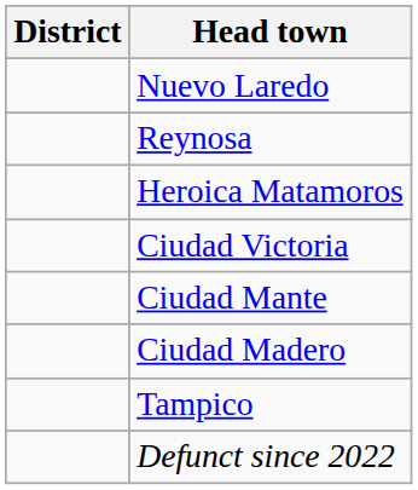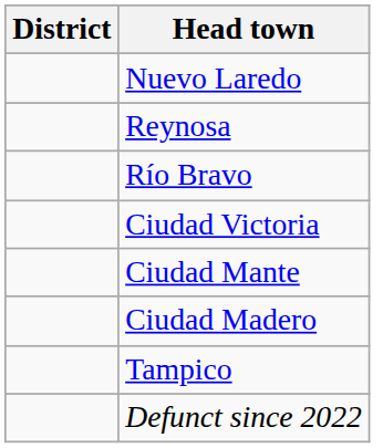+ row: Río Bravo
- row: Heroica Matamoros
